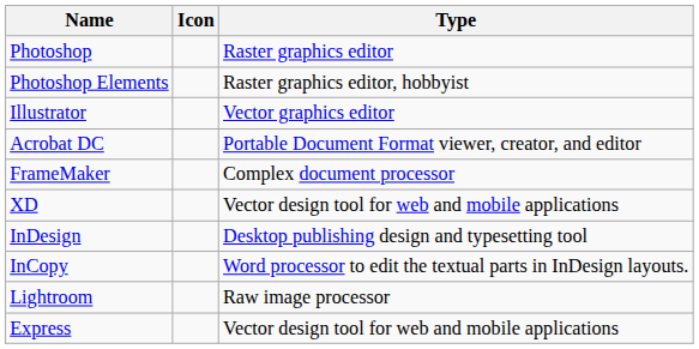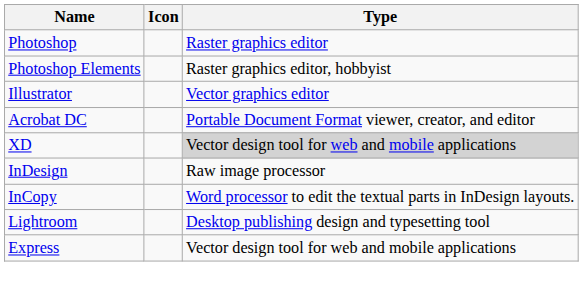- row: FrameMaker | Complex document processor
XD | Type: no background -> lightgrey background
InDesign | Type: Desktop publishing design and typesetting tool -> Raw image processor
Lightroom | Type: Raw image processor -> Desktop publishing design and typesetting tool
